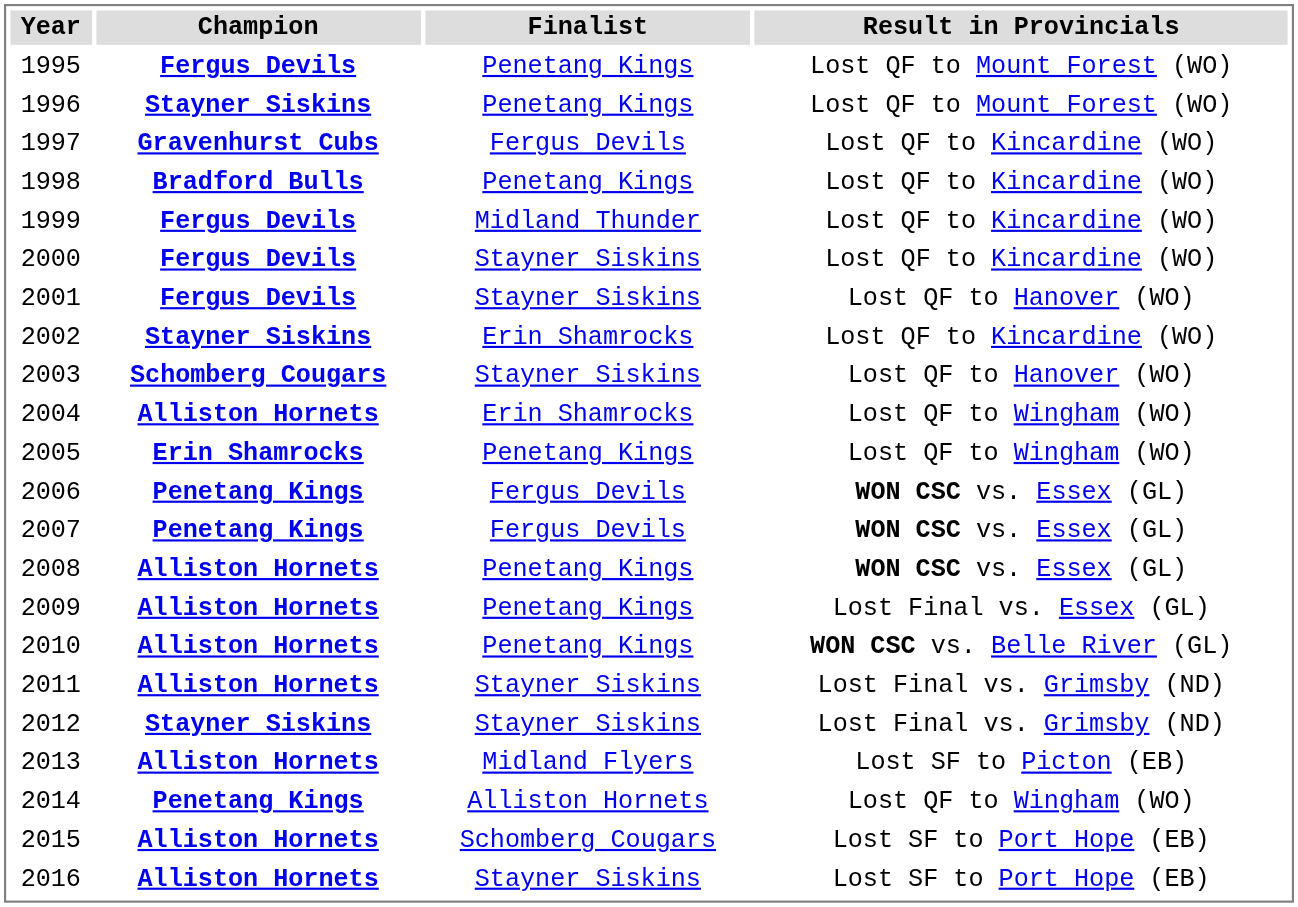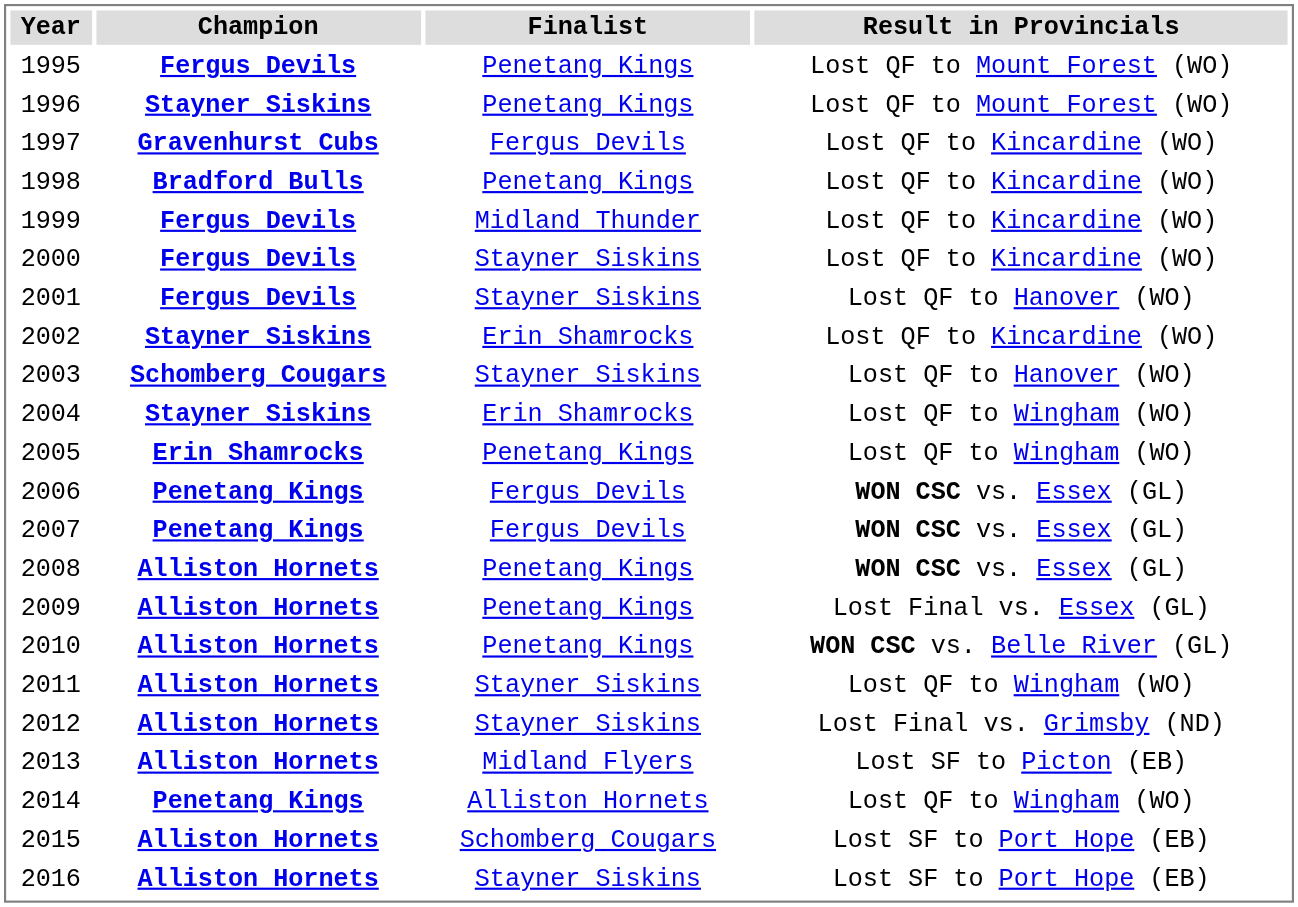2004 | Champion: Alliston Hornets -> Stayner Siskins
2011 | Result in Provincials: Lost Final vs. Grimsby (ND) -> Lost QF to Wingham (WO)
2012 | Champion: Stayner Siskins -> Alliston Hornets
